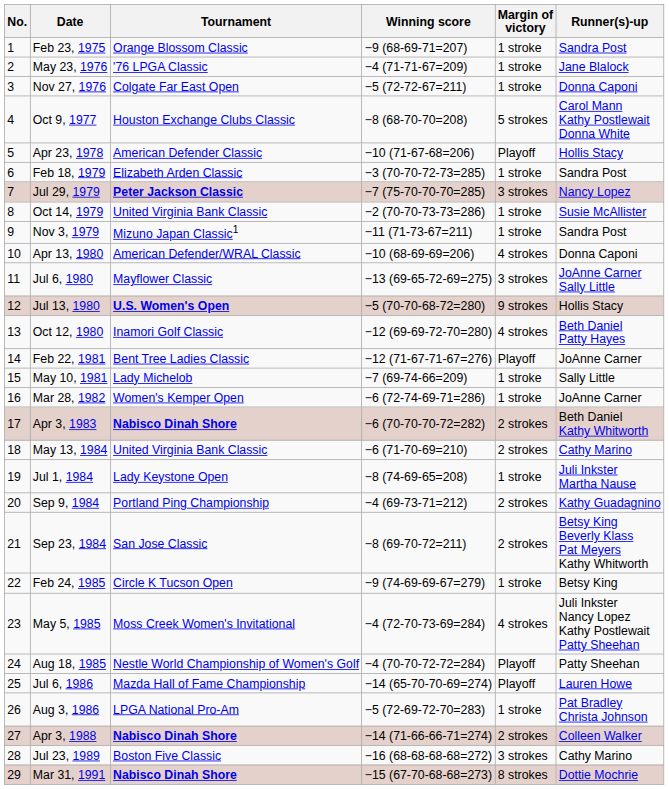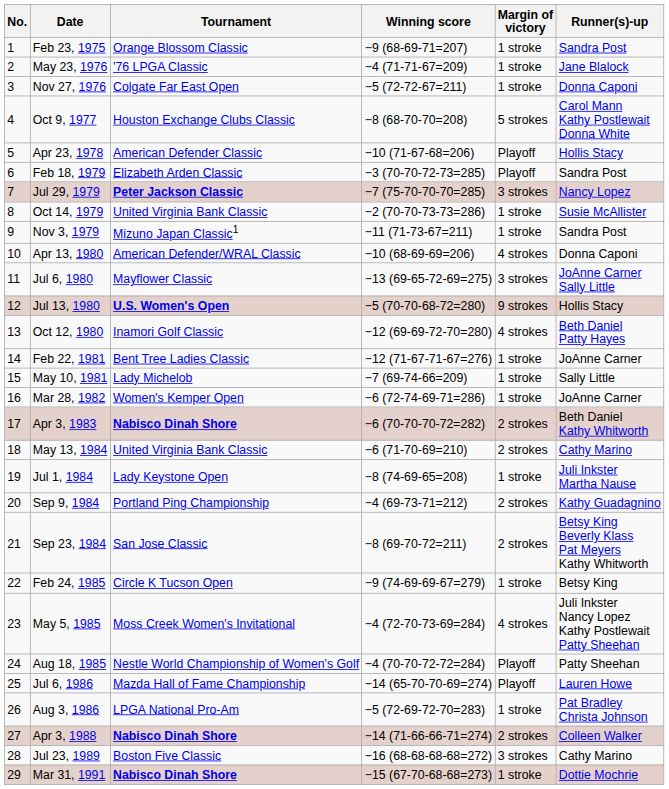Feb 18, 1979 | Margin of victory: 1 stroke -> Playoff
Feb 22, 1981 | Margin of victory: Playoff -> 1 stroke
Mar 31, 1991 | Margin of victory: 8 strokes -> 1 stroke
